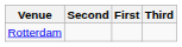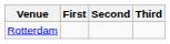columns swapped: First <-> Second
